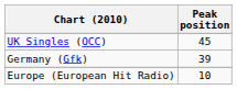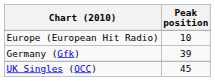rows swapped: Europe (European Hit Radio) <-> UK Singles (OCC)
